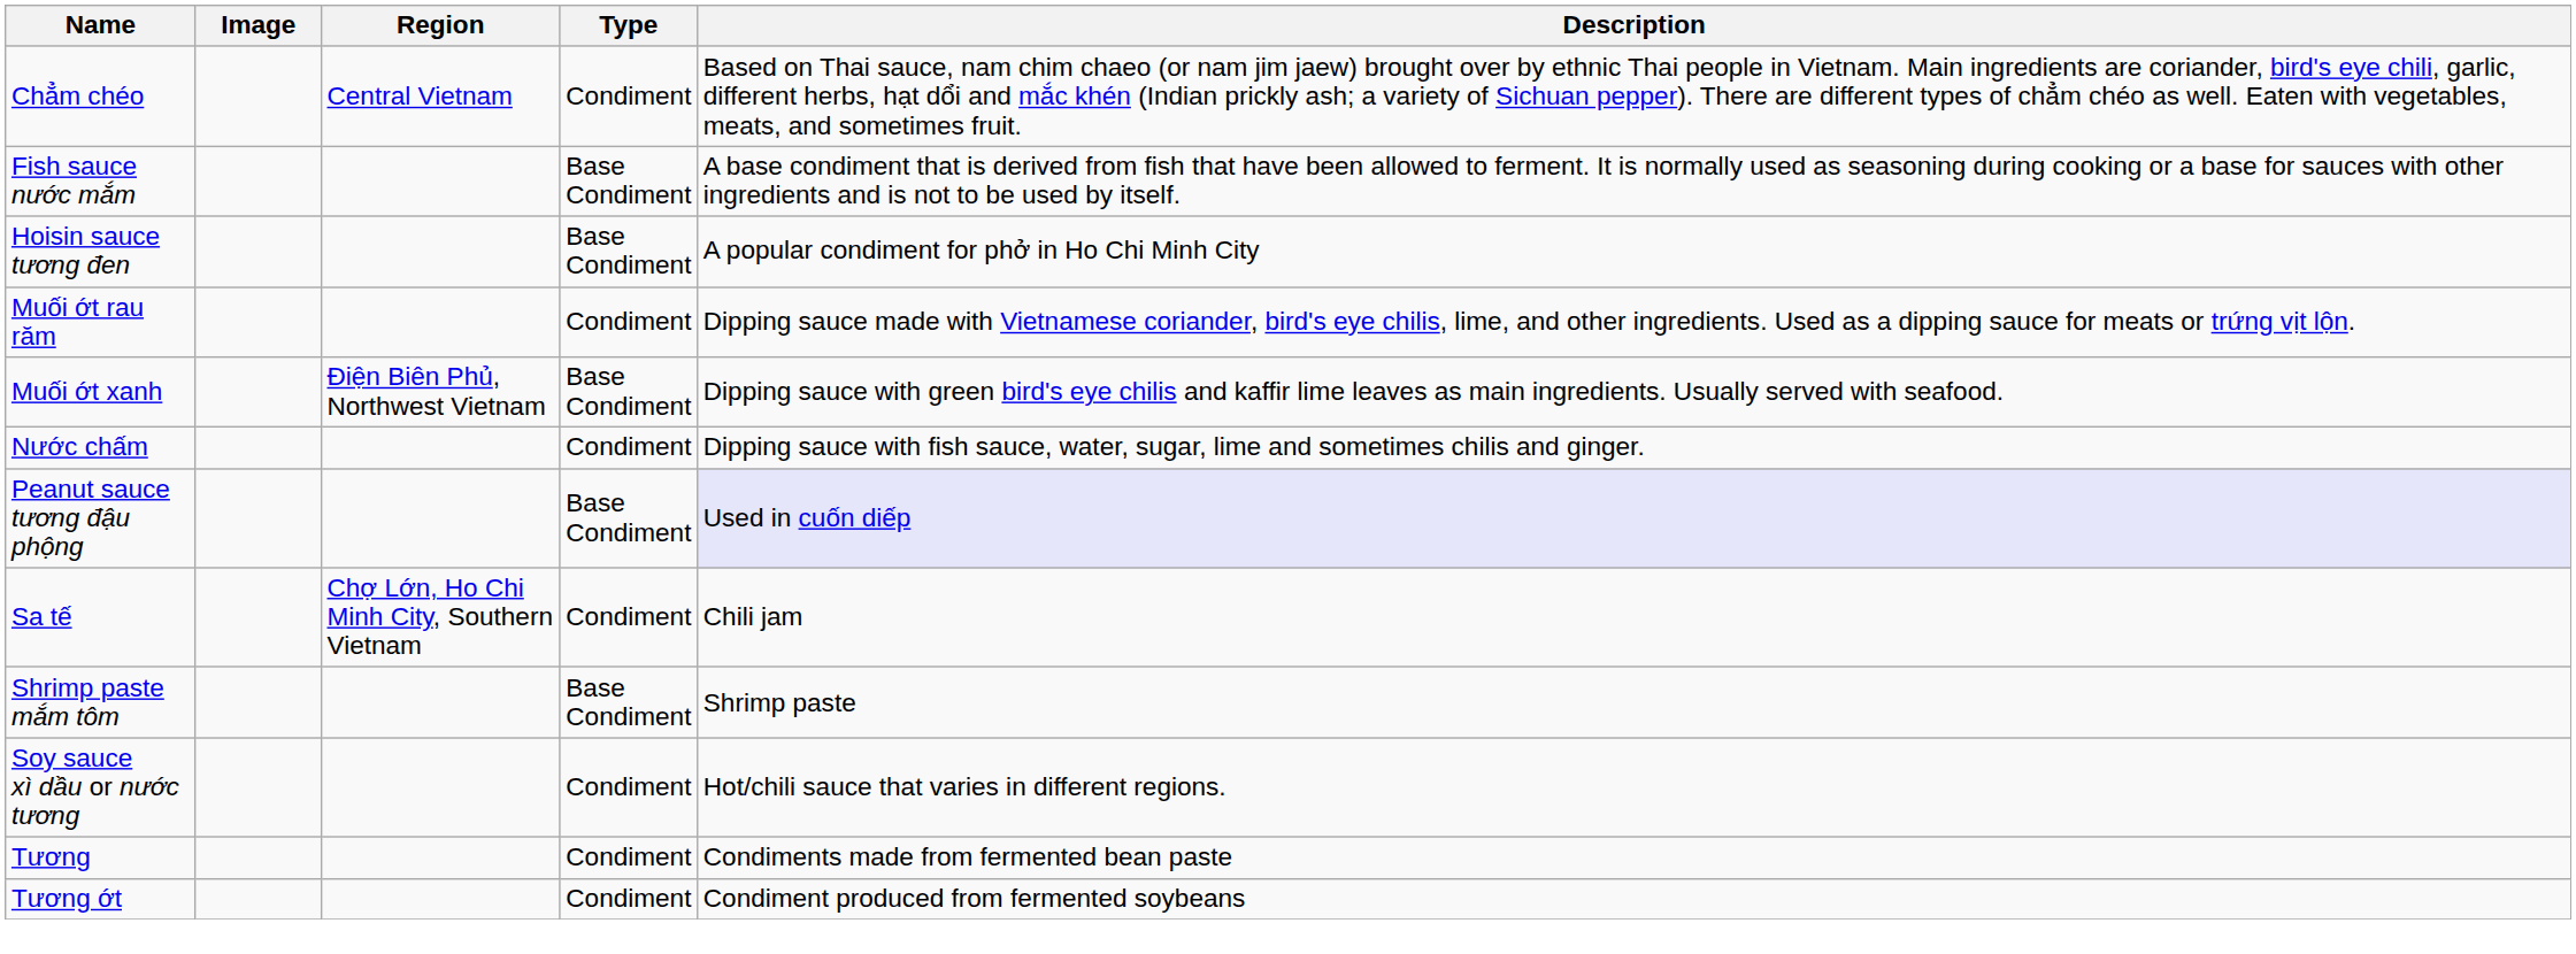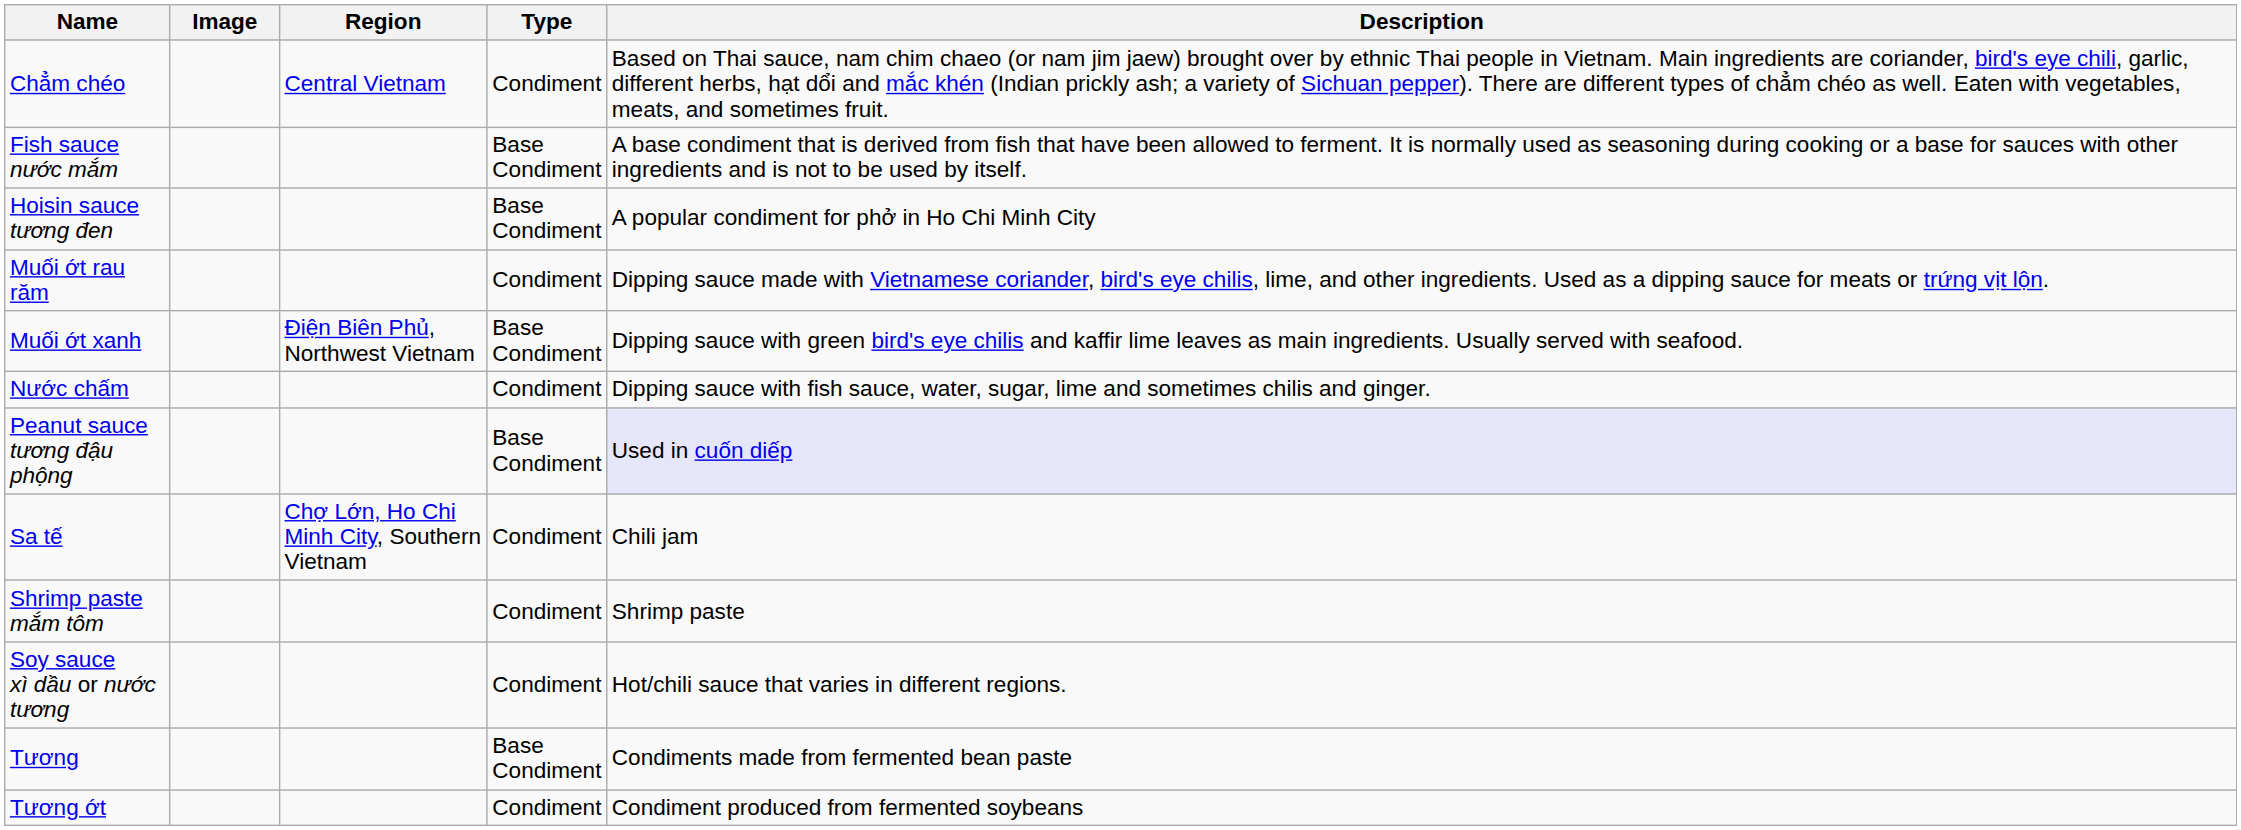Shrimp paste mắm tôm | Type: Base Condiment -> Condiment
Tương | Type: Condiment -> Base Condiment
